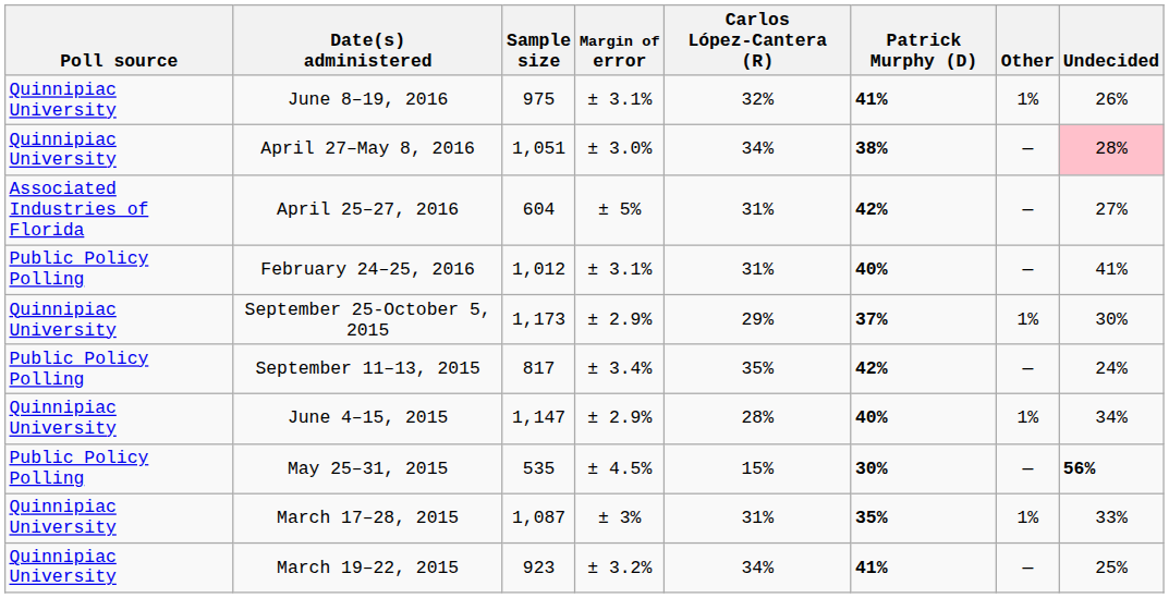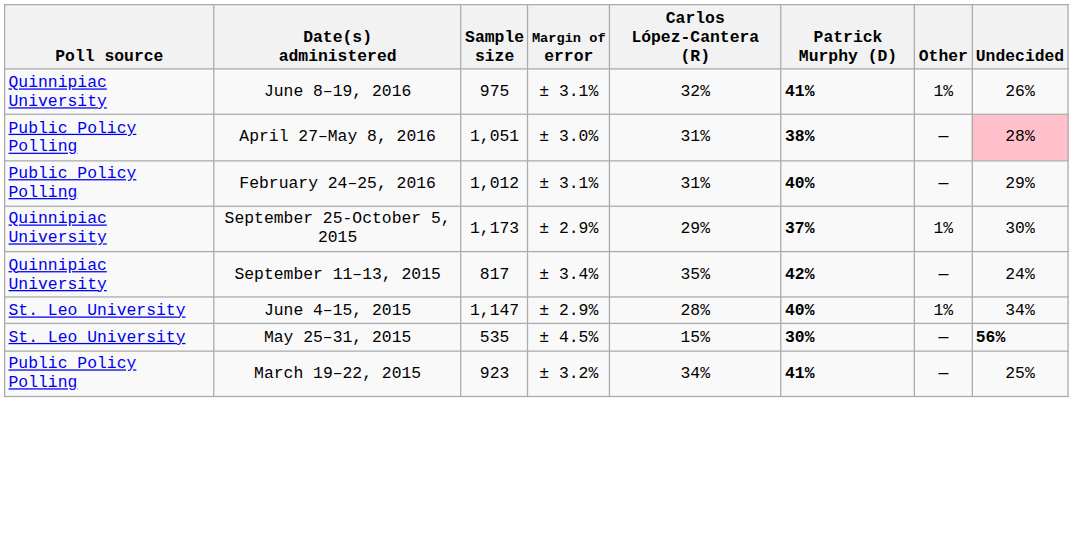April 27–May 8, 2016 | Poll source: Quinnipiac University -> Public Policy Polling
April 27–May 8, 2016 | Carlos López-Cantera (R): 34% -> 31%
- row: Associated Industries of Florida | April 25–27, 2016 | 604 | ± 5% | 31% | 42% | — | 27%
February 24–25, 2016 | Undecided: 41% -> 29%
September 11–13, 2015 | Poll source: Public Policy Polling -> Quinnipiac University
June 4–15, 2015 | Poll source: Quinnipiac University -> St. Leo University
May 25–31, 2015 | Poll source: Public Policy Polling -> St. Leo University
- row: Quinnipiac University | March 17–28, 2015 | 1,087 | ± 3% | 31% | 35% | 1% | 33%
March 19–22, 2015 | Poll source: Quinnipiac University -> Public Policy Polling
